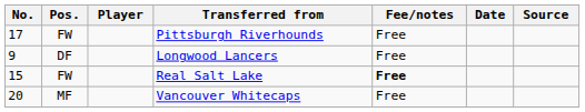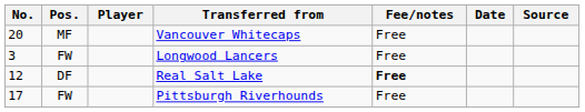rows swapped: Pittsburgh Riverhounds <-> Vancouver Whitecaps
Longwood Lancers | No.: 9 -> 3
Longwood Lancers | Pos.: DF -> FW
Real Salt Lake | No.: 15 -> 12
Real Salt Lake | Pos.: FW -> DF
